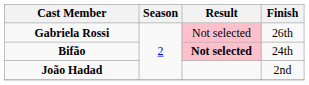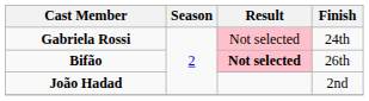Gabriela Rossi | Finish: 26th -> 24th
Bifão | Finish: 24th -> 26th
